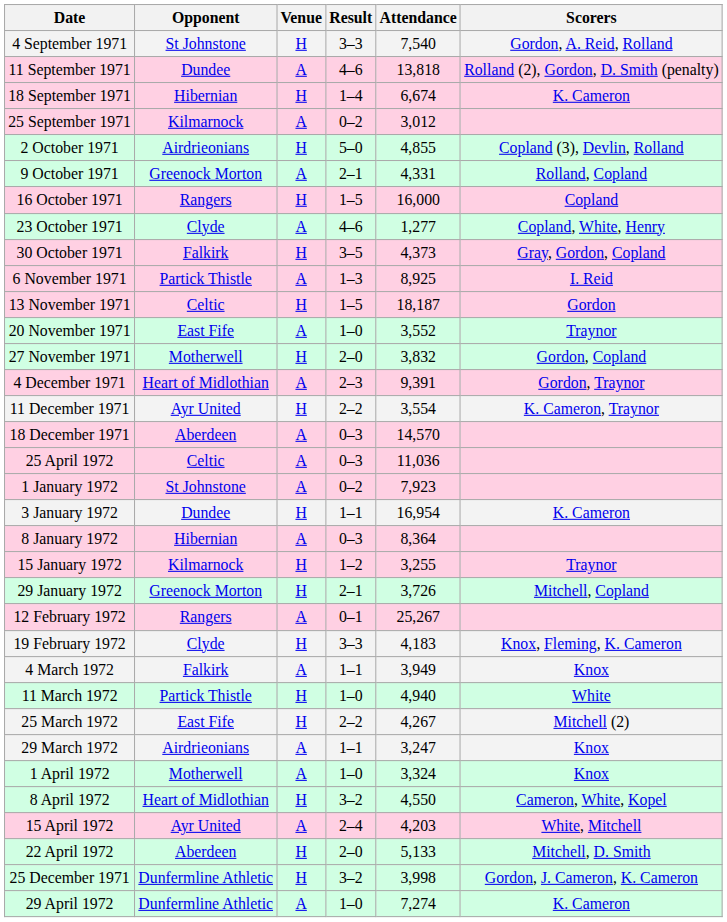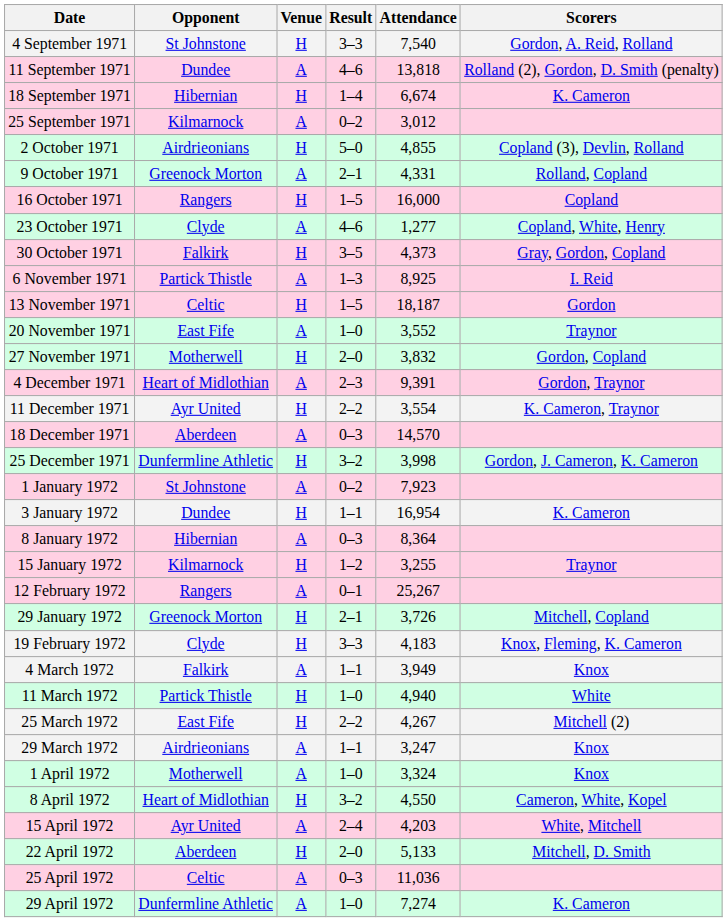rows swapped: 25 December 1971 <-> 25 April 1972
rows swapped: 29 January 1972 <-> 12 February 1972
